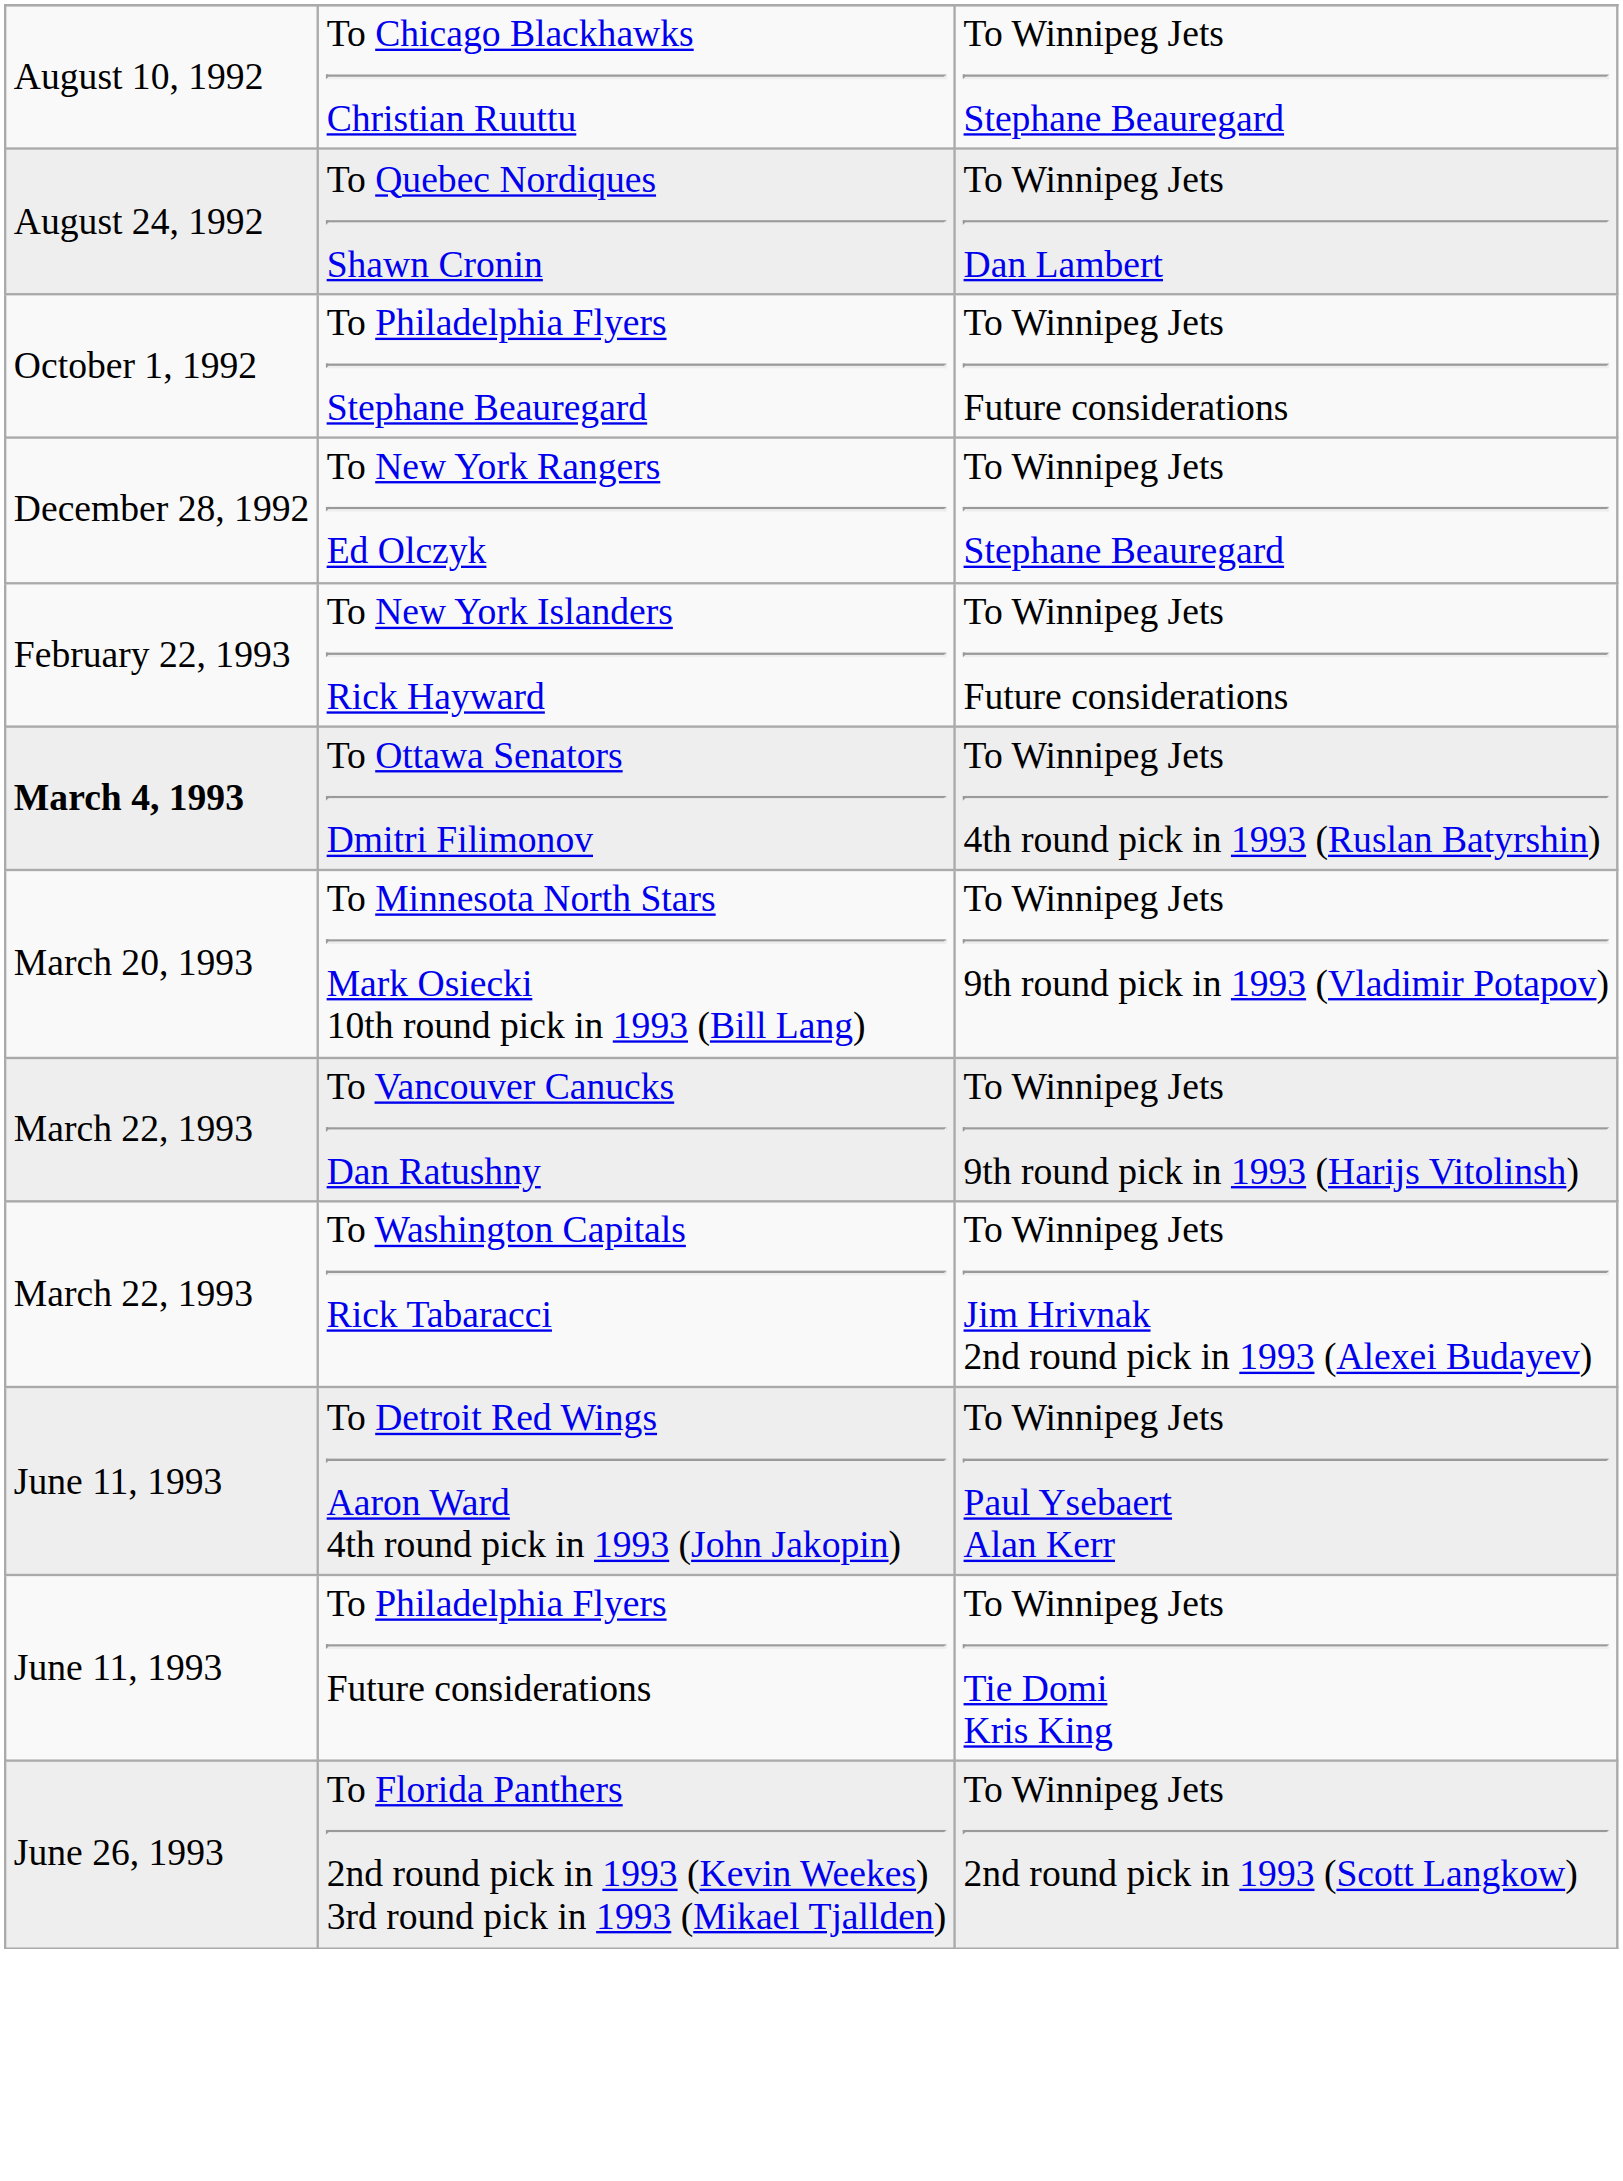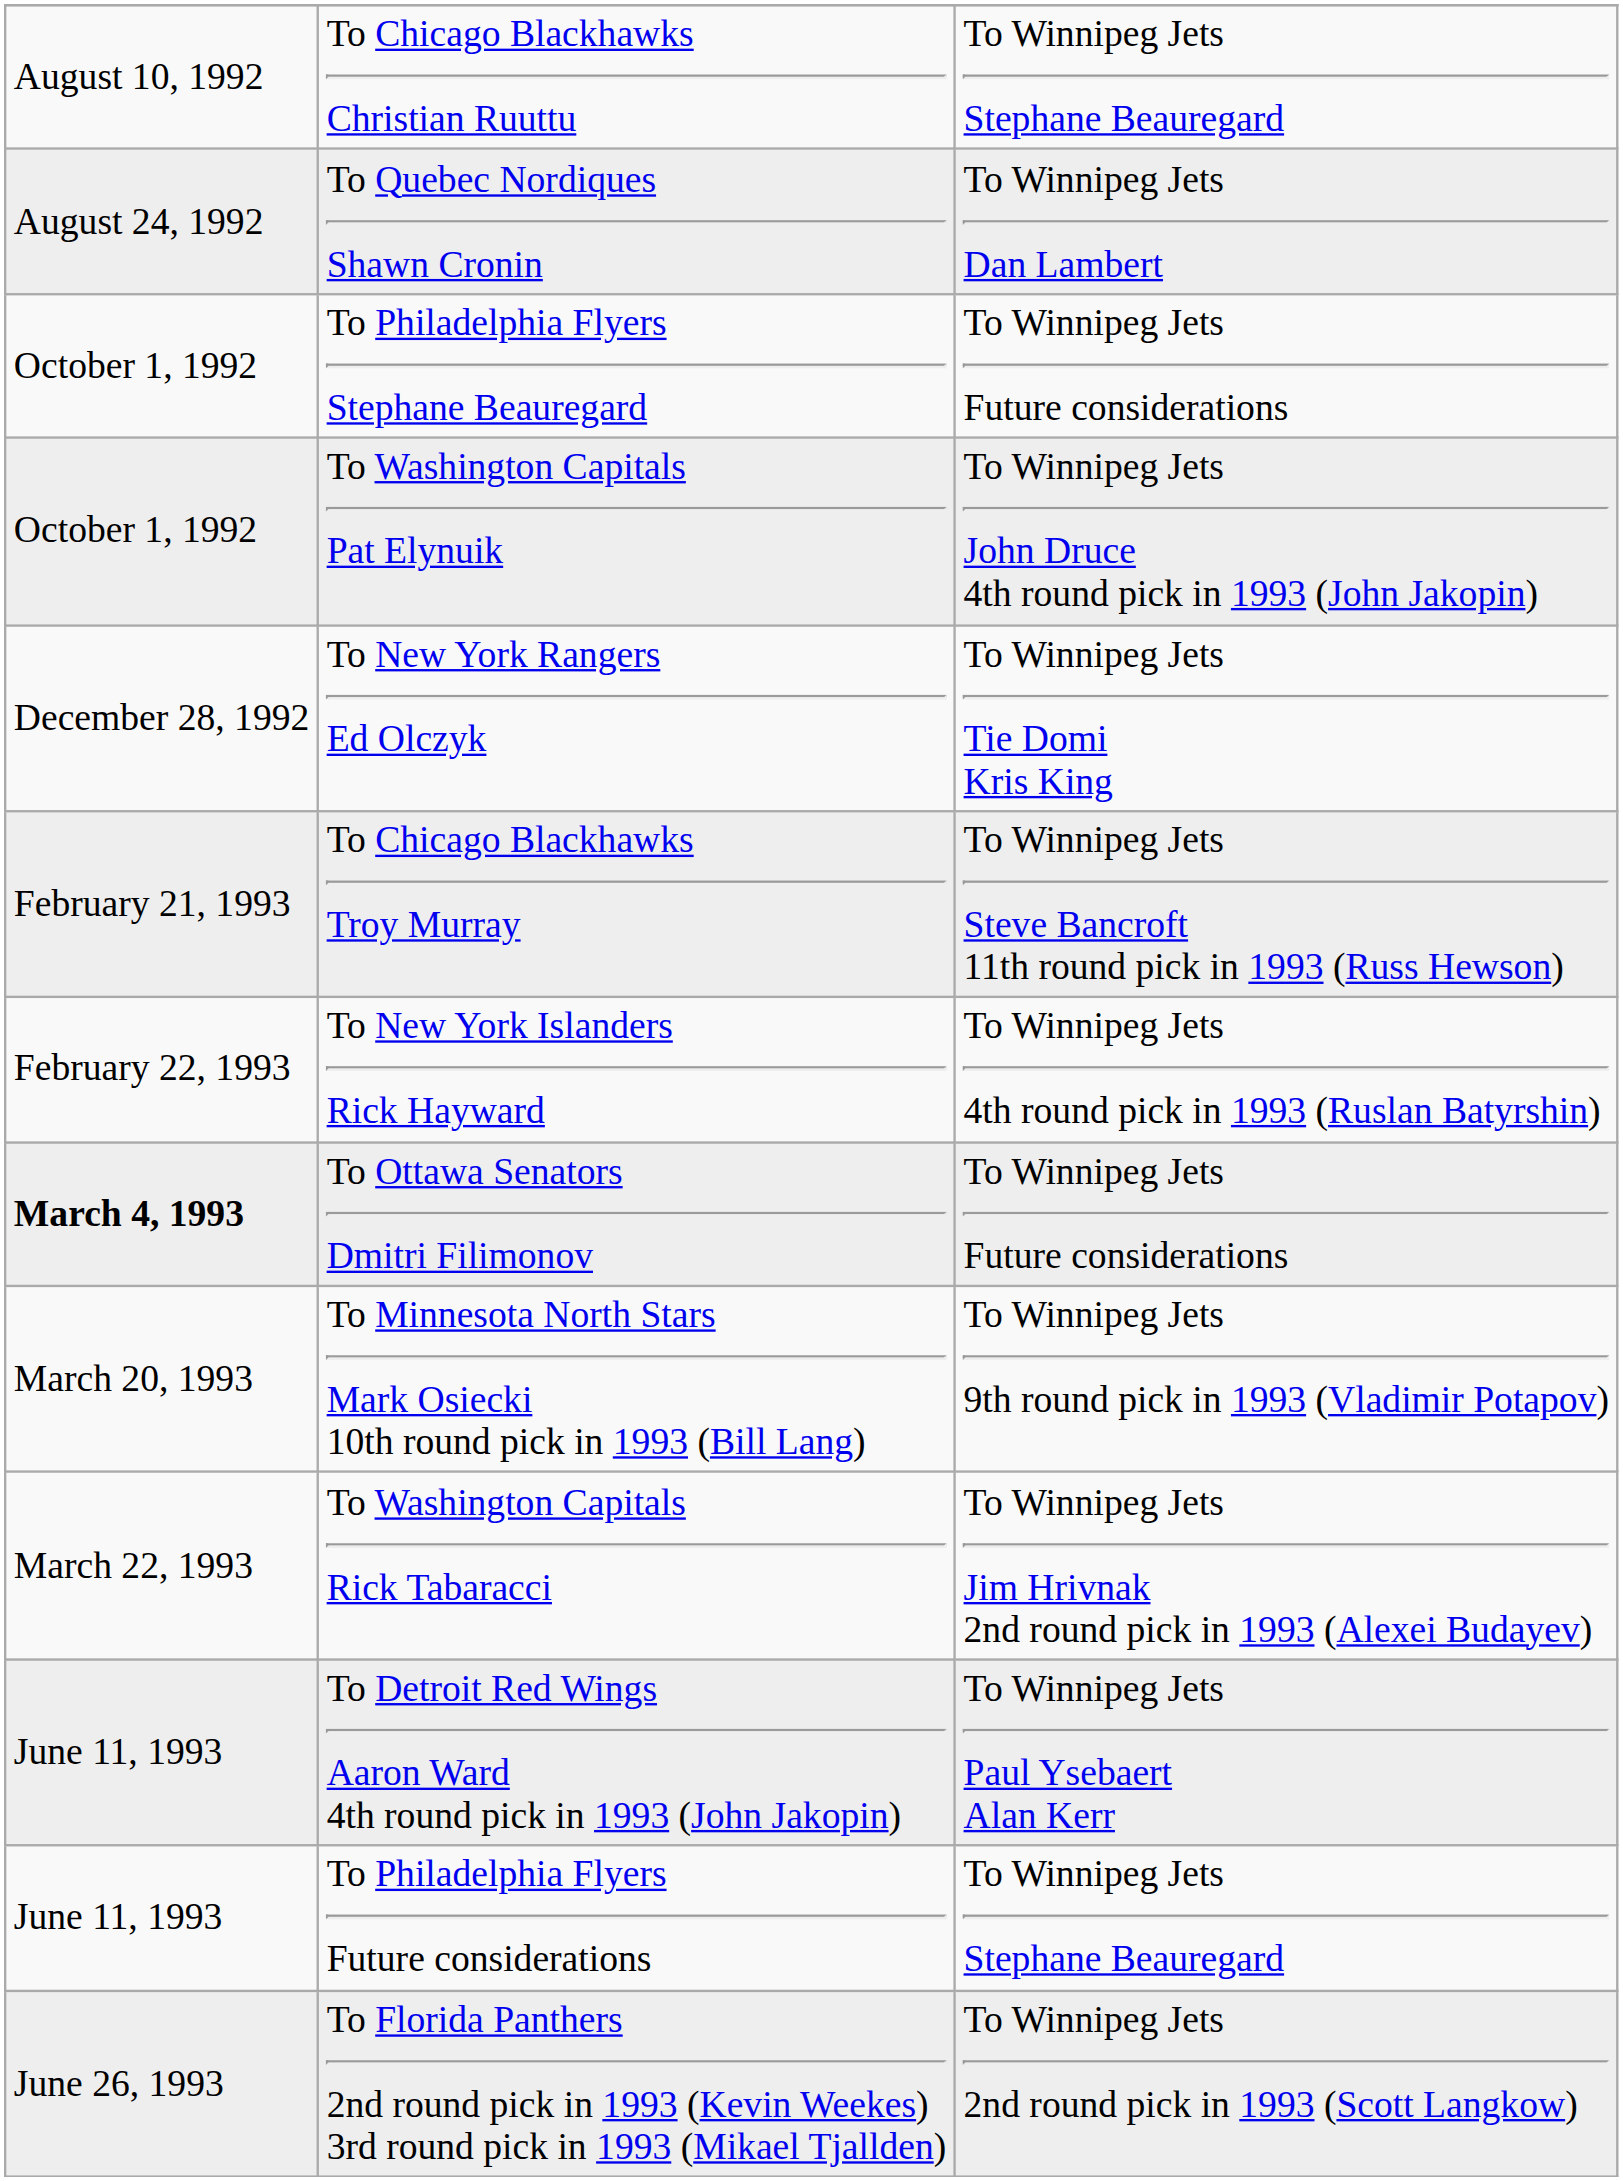+ row: October 1, 1992 | To Washington Capitals Pat Elynuik | To Winnipeg Jets John Druce 4th round pick in 1993 (John Jakopin)
To New York Rangers Ed Olczyk | column 3: To Winnipeg Jets Stephane Beauregard -> To Winnipeg Jets Tie Domi Kris King
+ row: February 21, 1993 | To Chicago Blackhawks Troy Murray | To Winnipeg Jets Steve Bancroft 11th round pick in 1993 (Russ Hewson)
To New York Islanders Rick Hayward | column 3: To Winnipeg Jets Future considerations -> To Winnipeg Jets 4th round pick in 1993 (Ruslan Batyrshin)
To Ottawa Senators Dmitri Filimonov | column 3: To Winnipeg Jets 4th round pick in 1993 (Ruslan Batyrshin) -> To Winnipeg Jets Future considerations
- row: March 22, 1993 | To Vancouver Canucks Dan Ratushny | To Winnipeg Jets 9th round pick in 1993 (Harijs Vitolinsh)
To Philadelphia Flyers Future considerations | column 3: To Winnipeg Jets Tie Domi Kris King -> To Winnipeg Jets Stephane Beauregard
